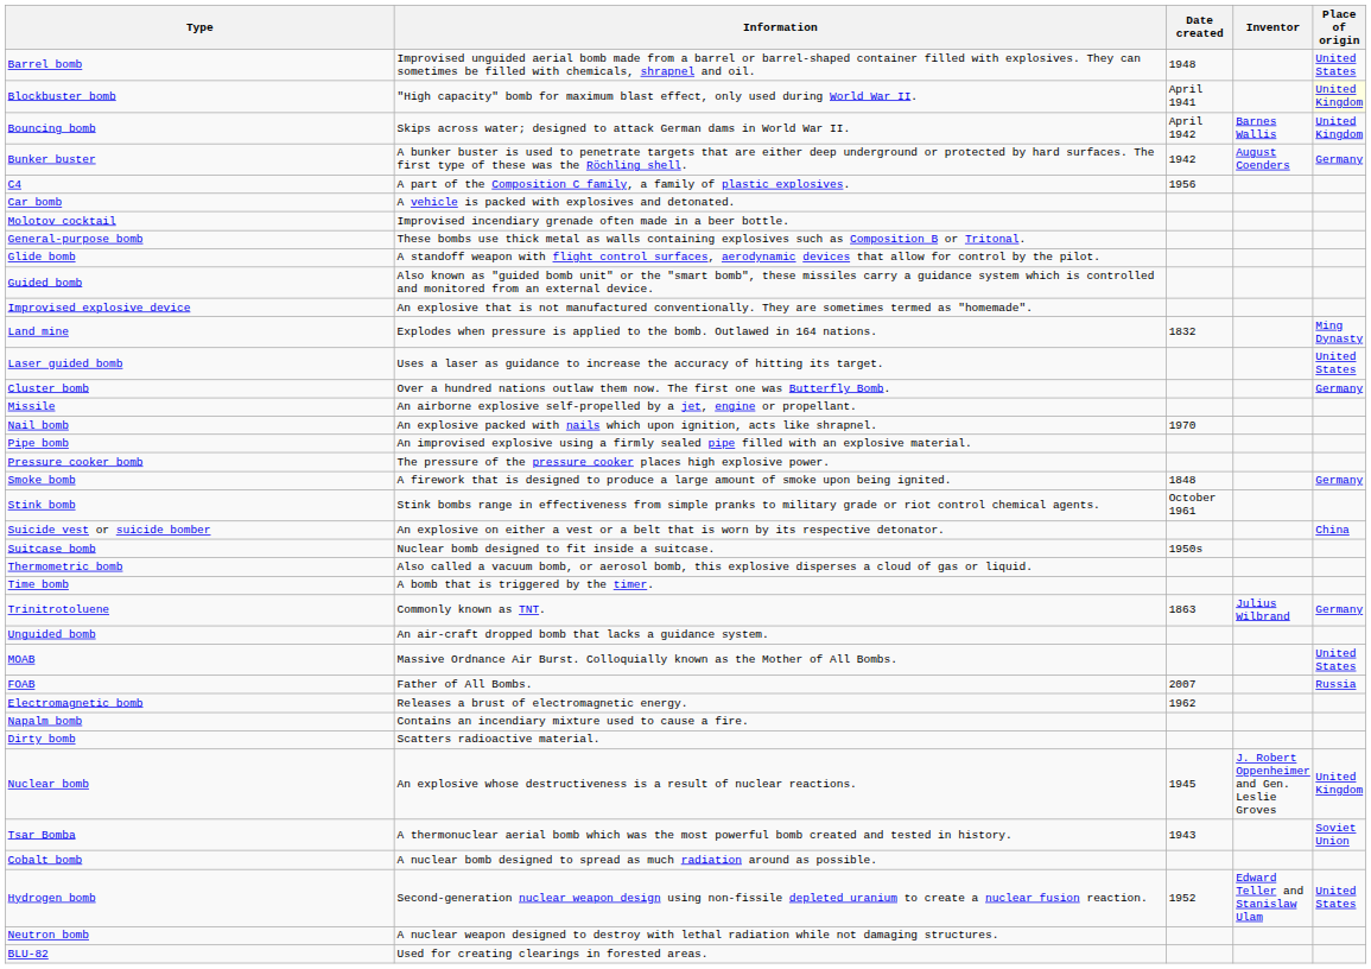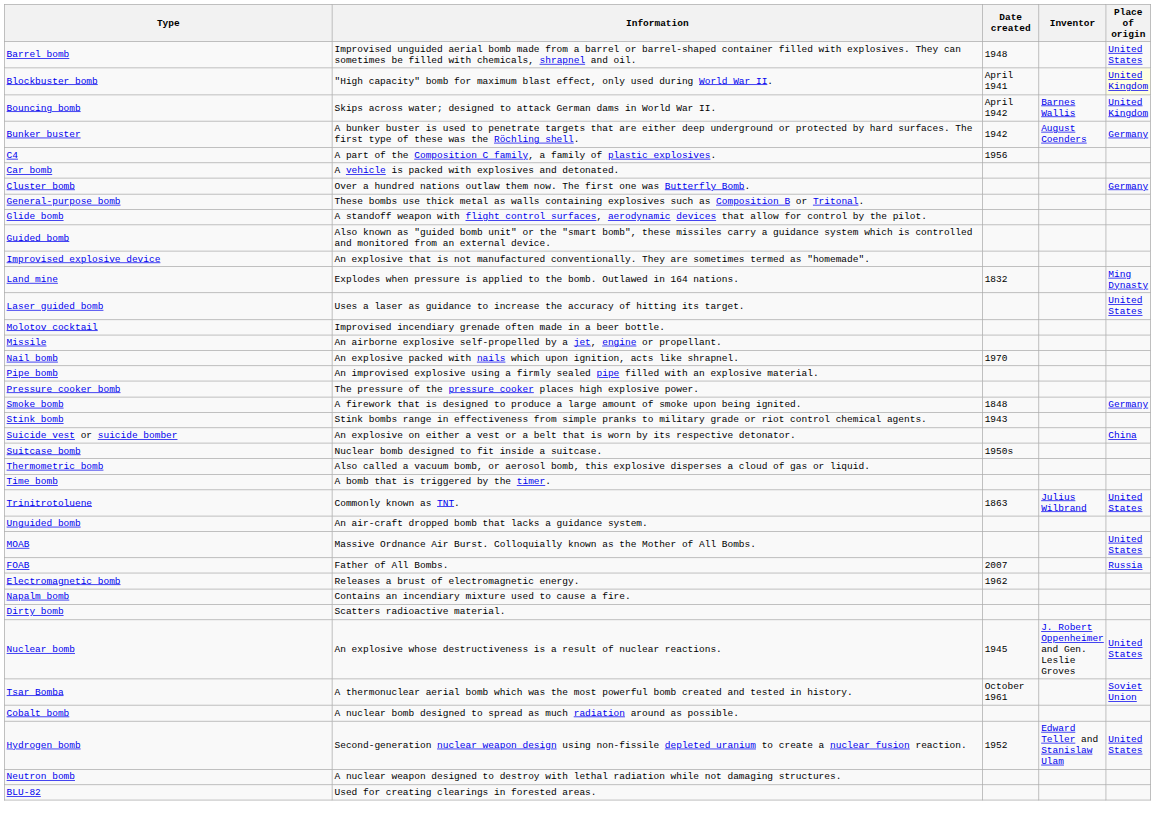rows swapped: Cluster bomb <-> Molotov cocktail
Stink bomb | Date created: October 1961 -> 1943
Trinitrotoluene | Place of origin: Germany -> United States
Nuclear bomb | Place of origin: United Kingdom -> United States
Tsar Bomba | Date created: 1943 -> October 1961
